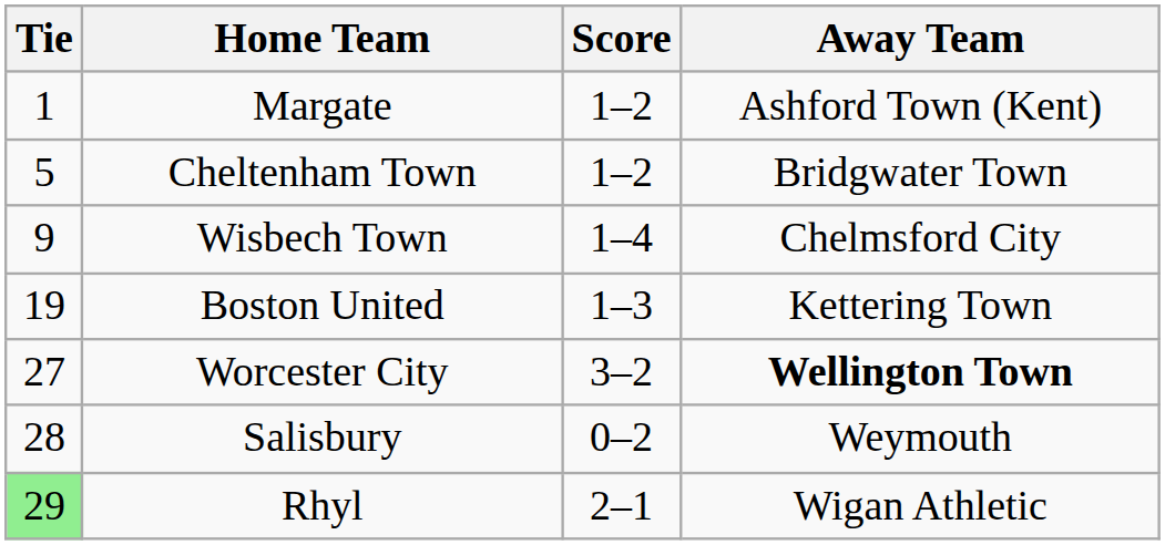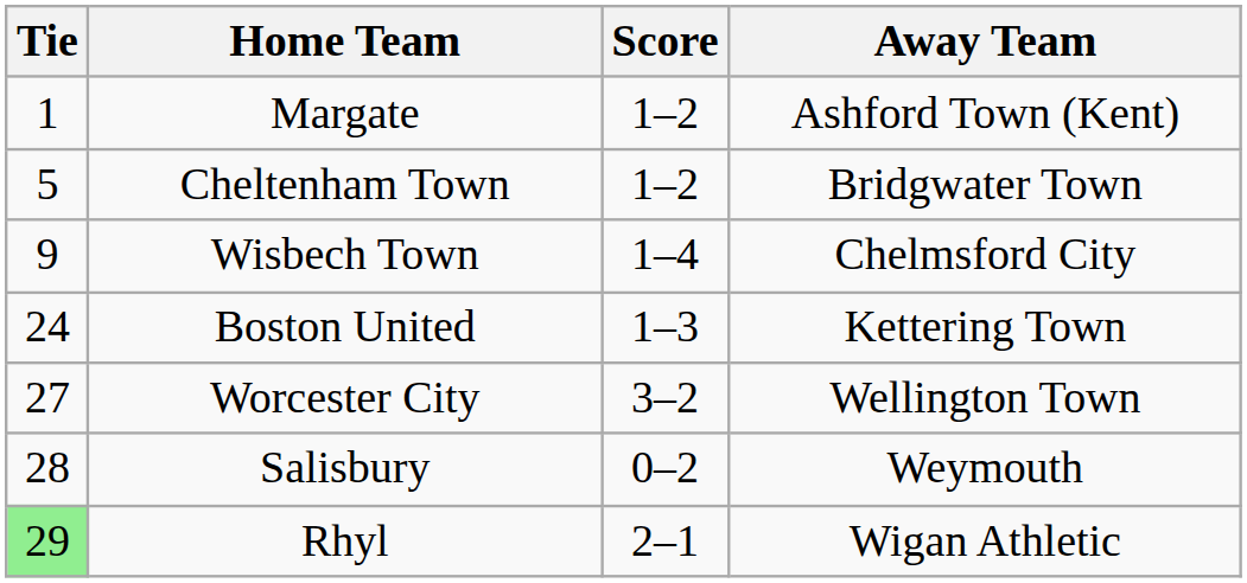Boston United | Tie: 19 -> 24
Worcester City | Away Team: bold -> normal
